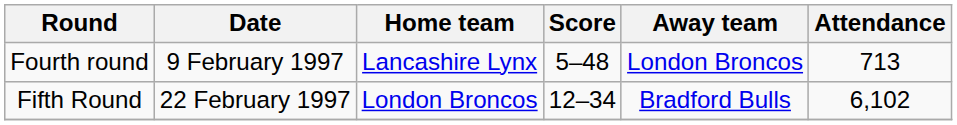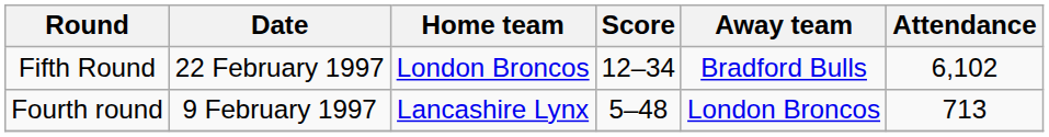rows swapped: Fourth round <-> Fifth Round
